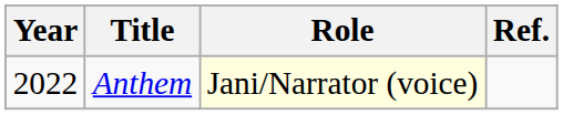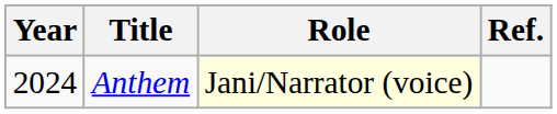Anthem | Year: 2022 -> 2024
